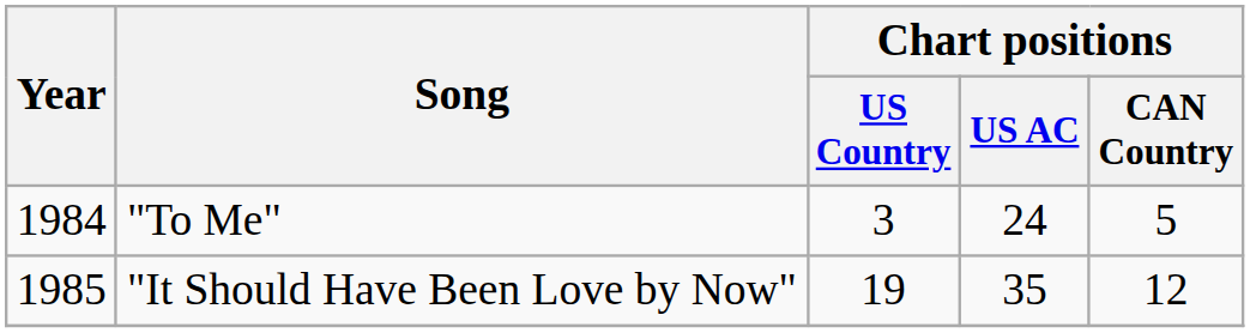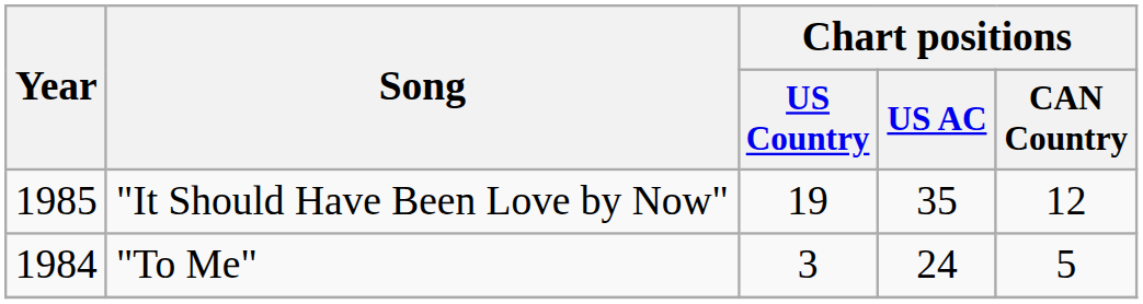rows swapped: "To Me" <-> "It Should Have Been Love by Now"
